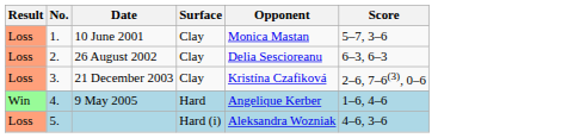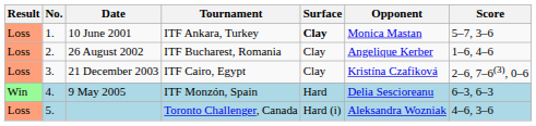+ column: Tournament | ITF Ankara, Turkey | ITF Bucharest, Romania | ITF Cairo, Egypt | ITF Monzón, Spain | Toronto Challenger, Canada
10 June 2001 | Surface: normal -> bold
26 August 2002 | Opponent: Delia Sescioreanu -> Angelique Kerber
26 August 2002 | Score: 6–3, 6–3 -> 1–6, 4–6
9 May 2005 | Opponent: Angelique Kerber -> Delia Sescioreanu
9 May 2005 | Score: 1–6, 4–6 -> 6–3, 6–3
